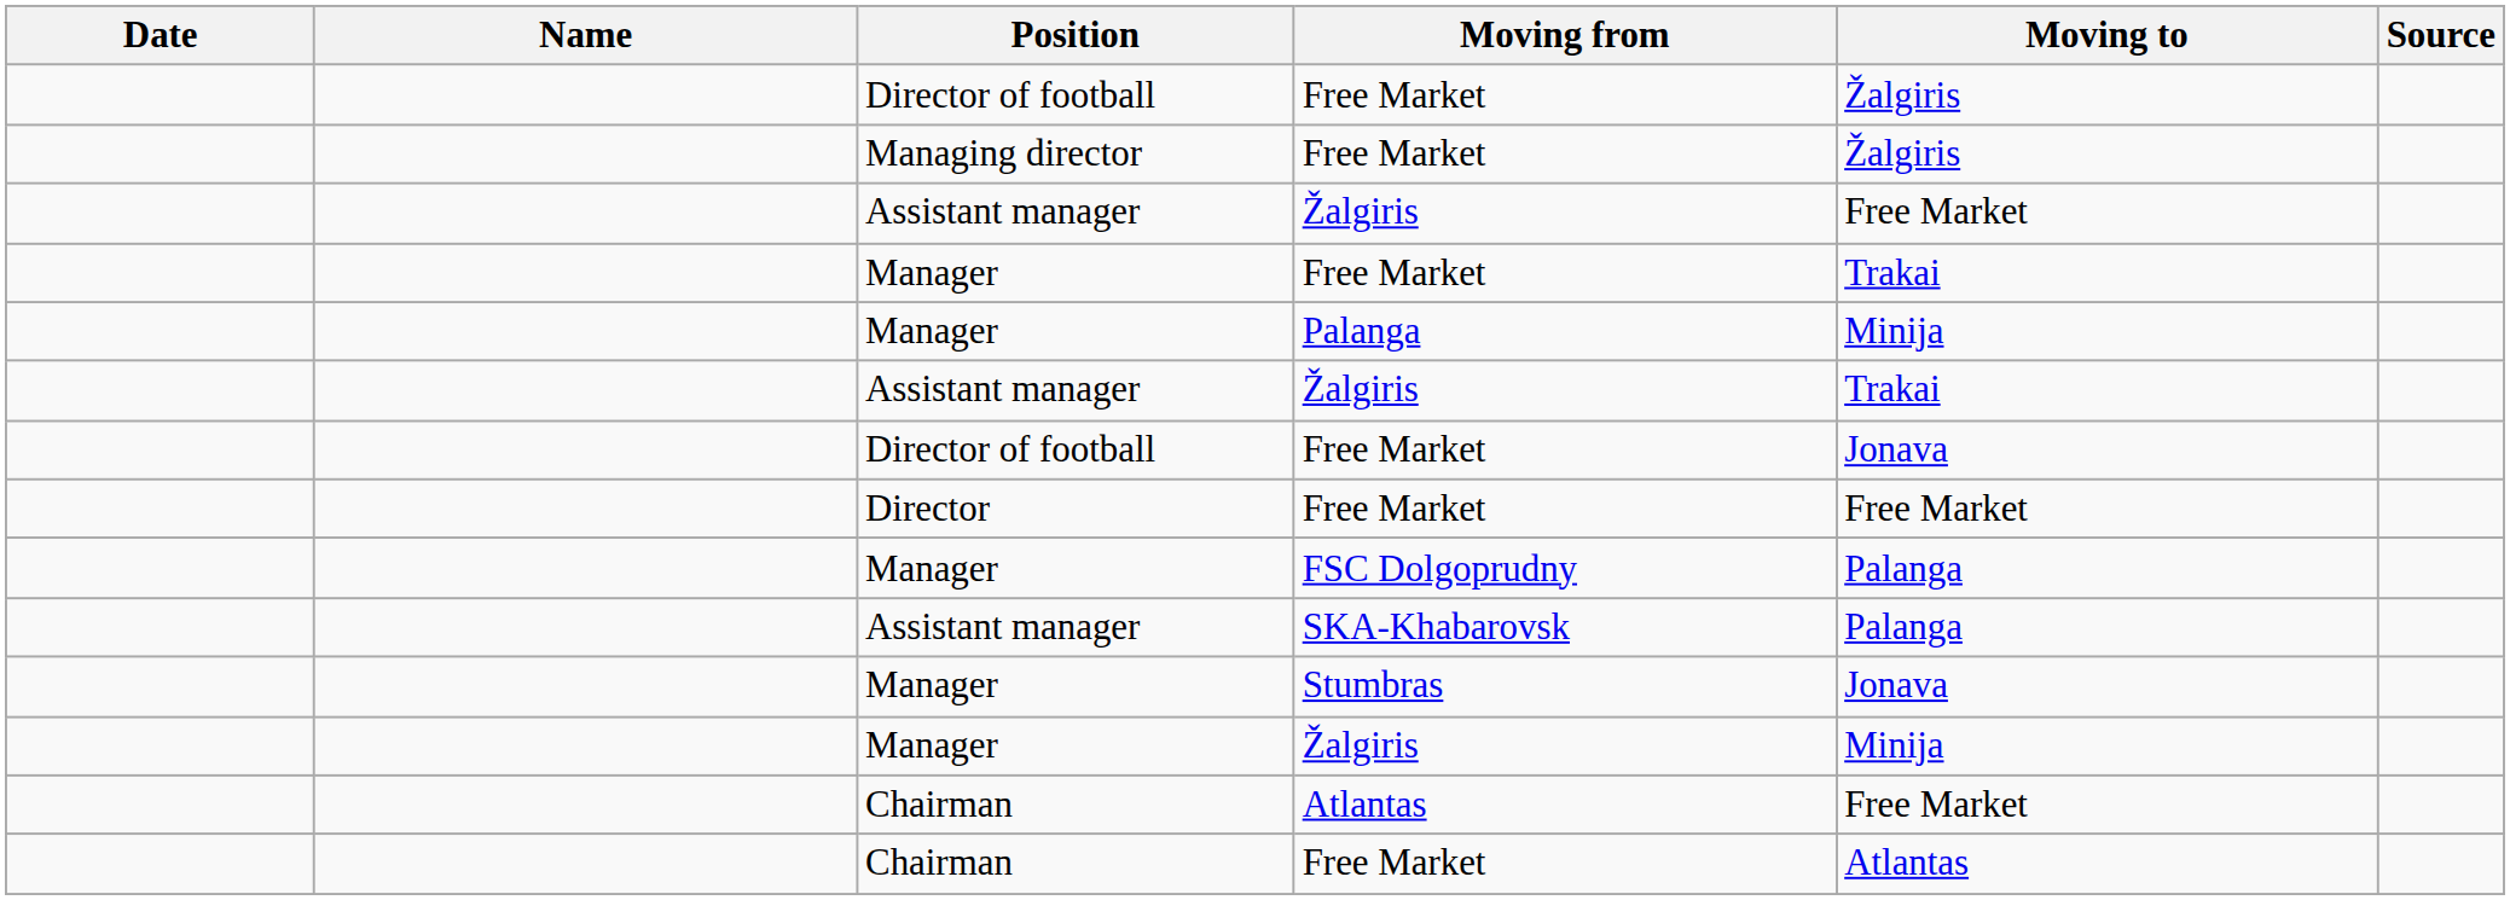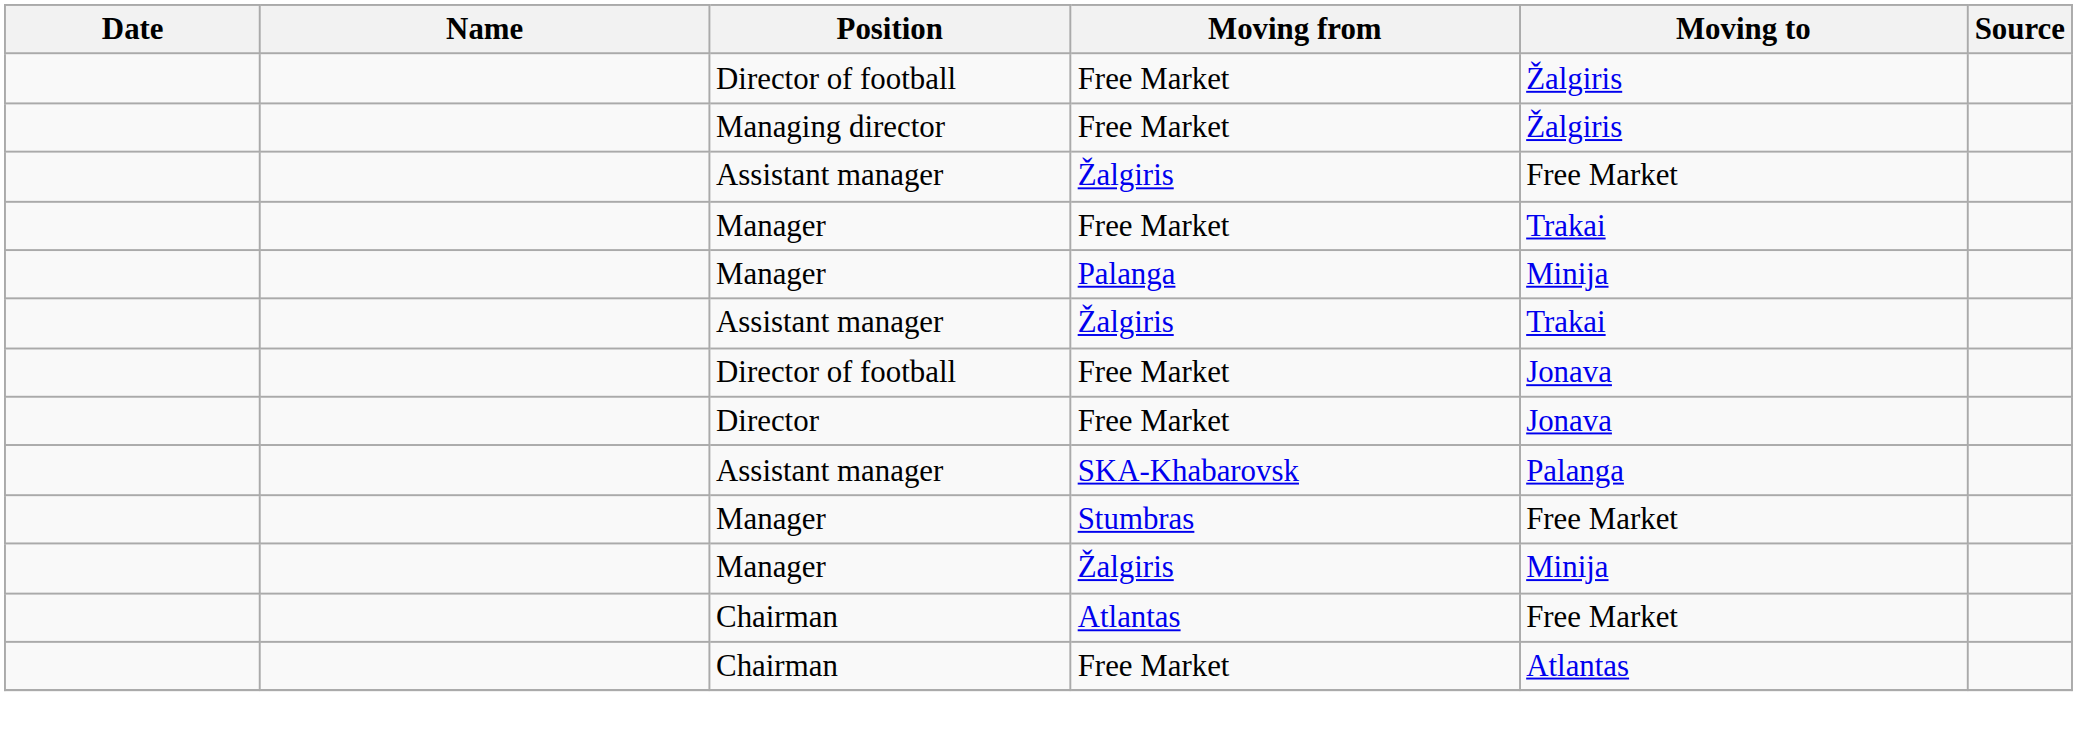Director / Free Market | Moving to: Free Market -> Jonava
- row: Manager | FSC Dolgoprudny | Palanga
Stumbras | Moving to: Jonava -> Free Market
